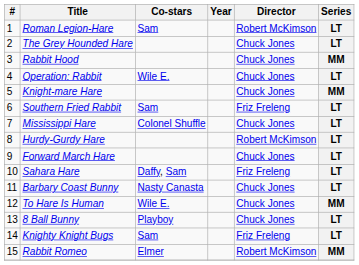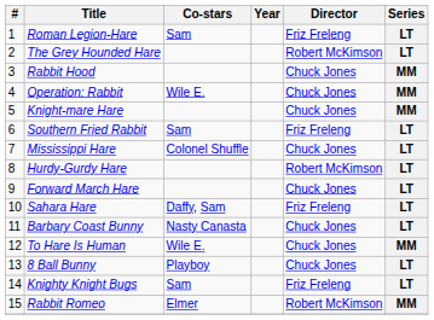Roman Legion-Hare | Director: Robert McKimson -> Friz Freleng
The Grey Hounded Hare | Director: Chuck Jones -> Robert McKimson
Operation: Rabbit | Series: LT -> MM
